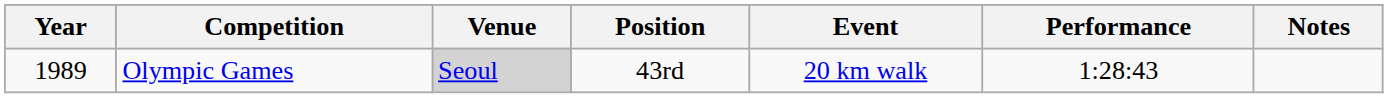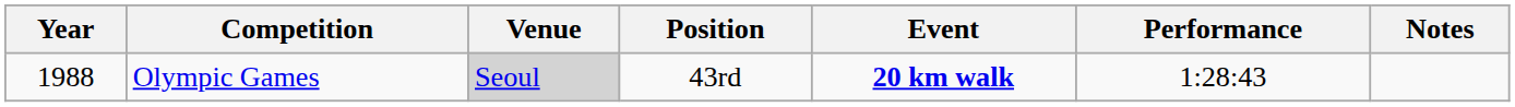Olympic Games | Year: 1989 -> 1988
Olympic Games | Event: normal -> bold
